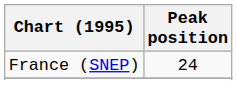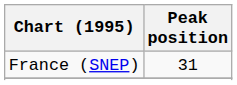France (SNEP) | Peak position: 24 -> 31
